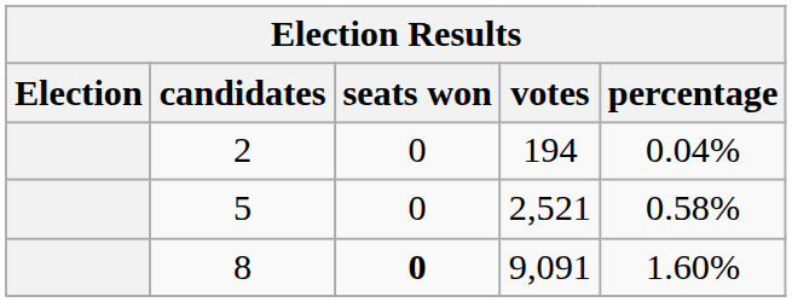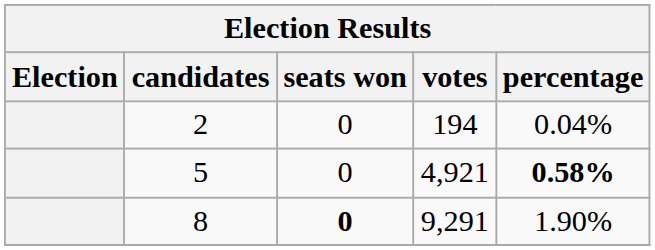5 | votes: 2,521 -> 4,921
5 | percentage: normal -> bold
8 | votes: 9,091 -> 9,291
8 | percentage: 1.60% -> 1.90%
